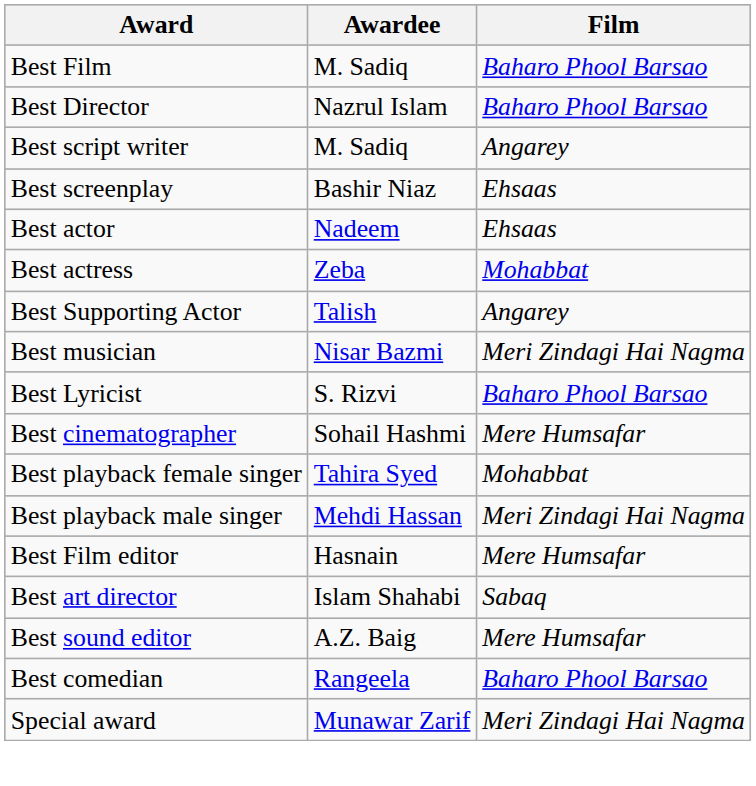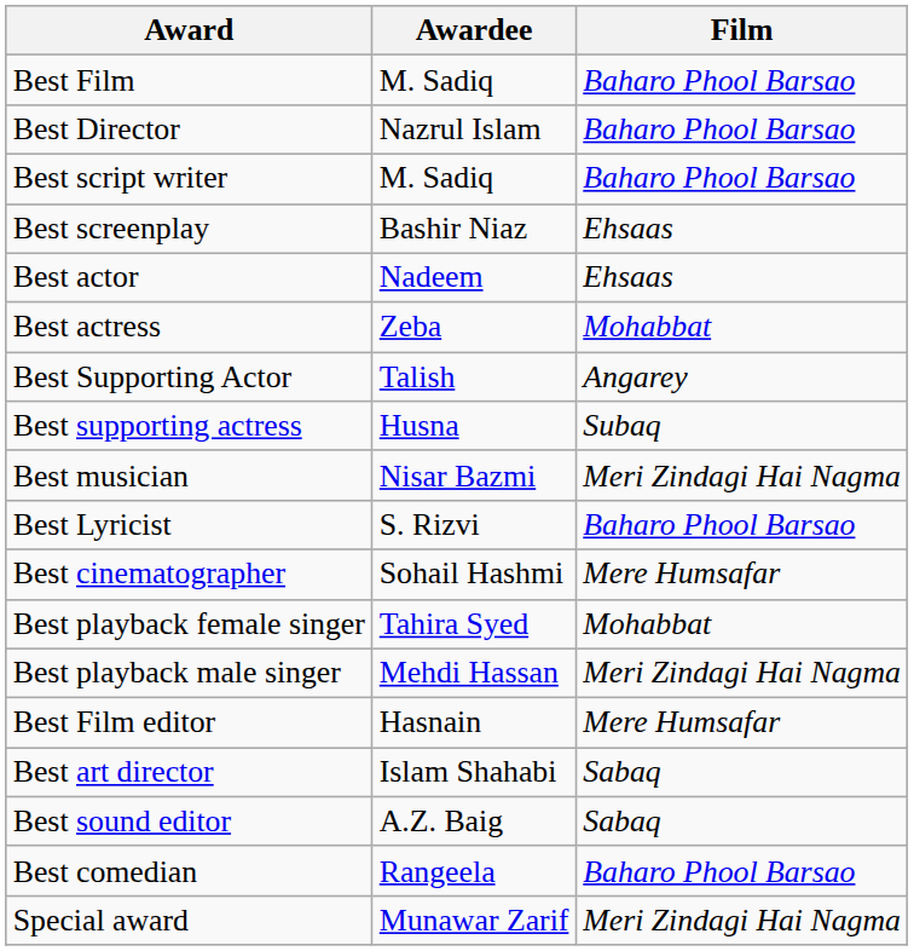Best script writer | Film: Angarey -> Baharo Phool Barsao
+ row: Best supporting actress | Husna | Subaq
Best sound editor | Film: Mere Humsafar -> Sabaq
